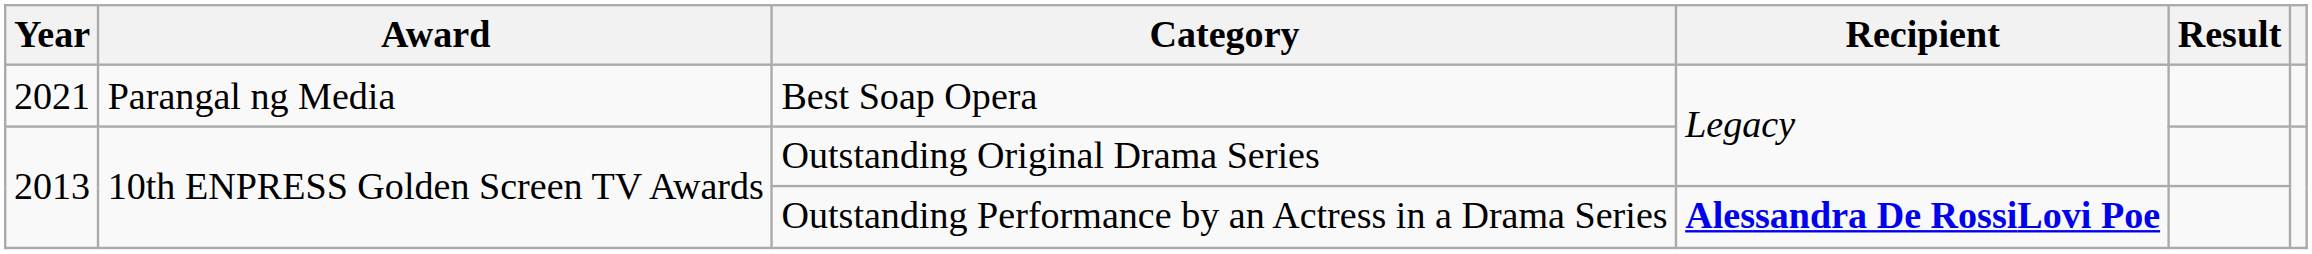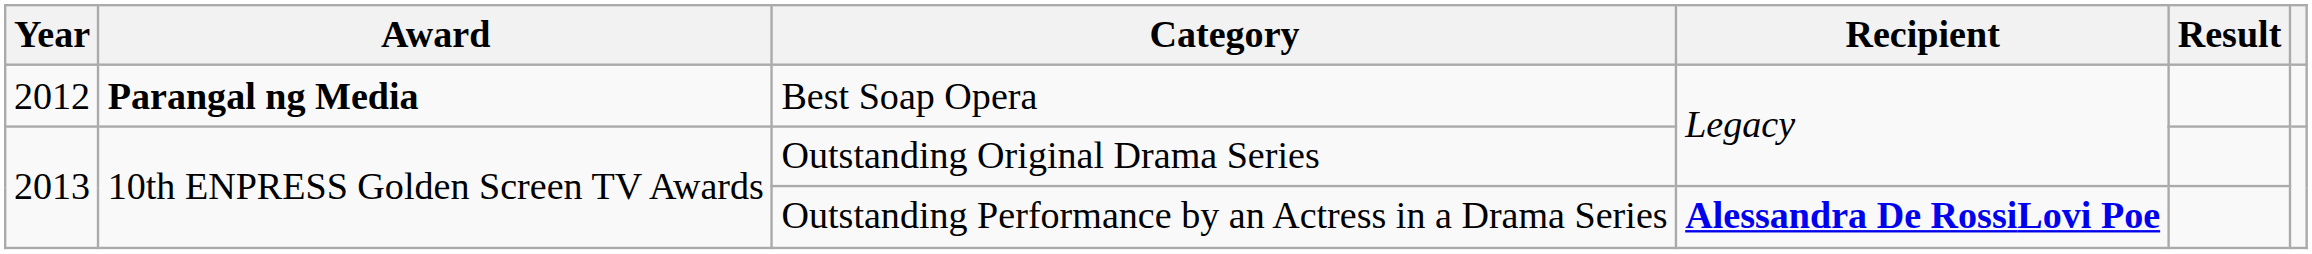Best Soap Opera | Year: 2021 -> 2012
Best Soap Opera | Award: normal -> bold
